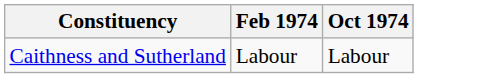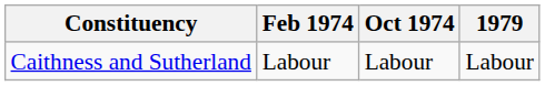+ column: 1979 | Labour
